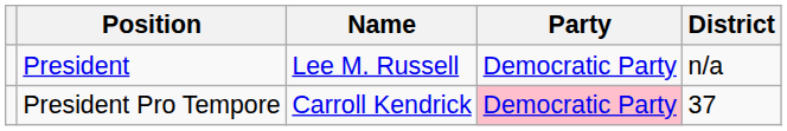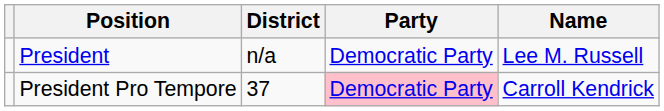columns swapped: Name <-> District
